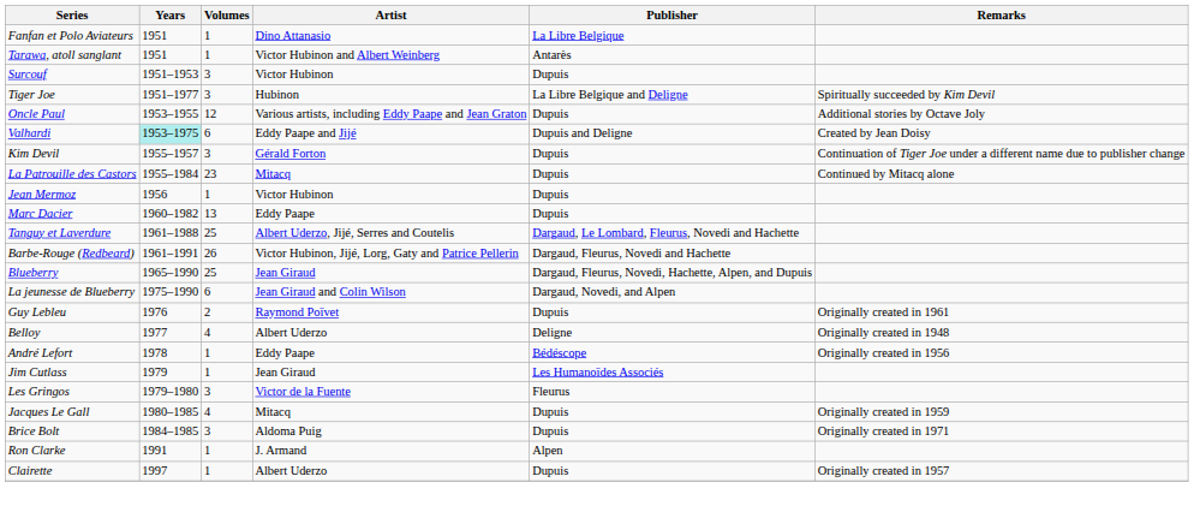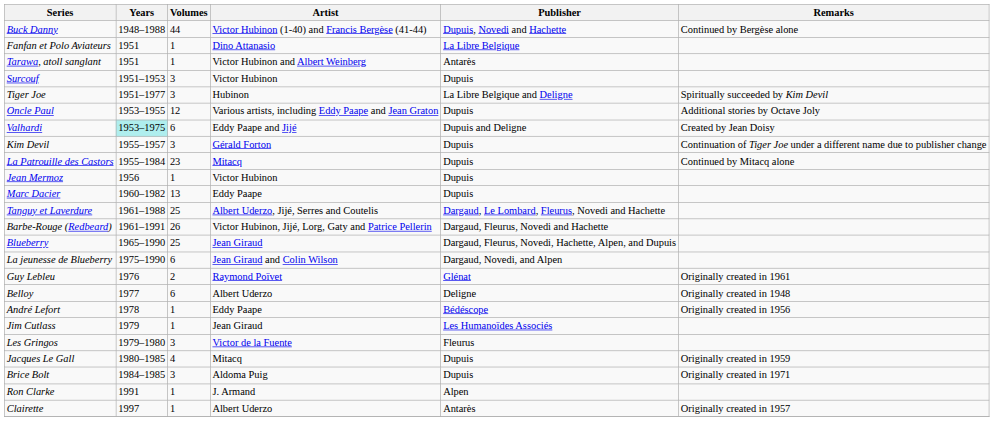+ row: Buck Danny | 1948–1988 | 44 | Victor Hubinon (1-40) and Francis Bergèse (41-44) | Dupuis, Novedi and Hachette | Continued by Bergèse alone
Guy Lebleu | Publisher: Dupuis -> Glénat
Belloy | Volumes: 4 -> 6
Clairette | Publisher: Dupuis -> Antarès
